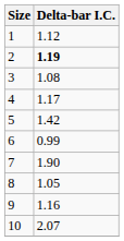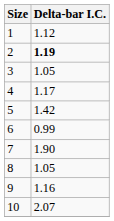3 | Delta-bar I.C.: 1.08 -> 1.05
